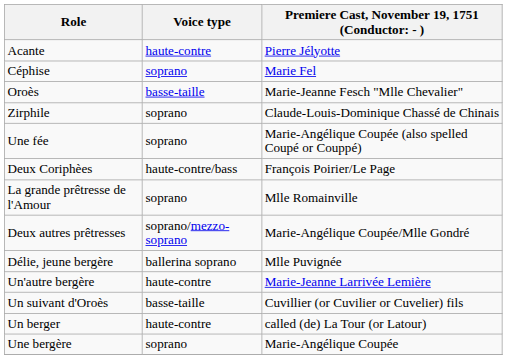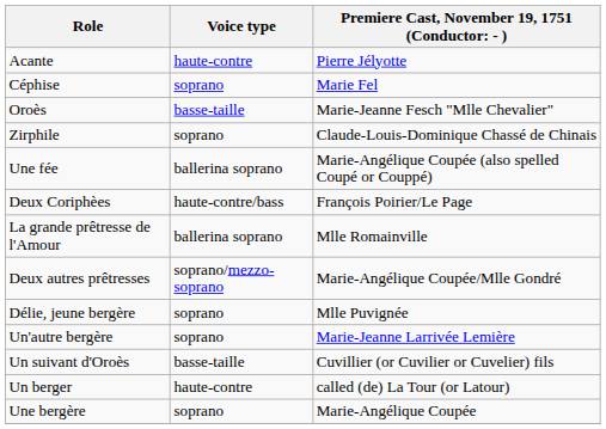Une fée | Voice type: soprano -> ballerina soprano
La grande prêtresse de l'Amour | Voice type: soprano -> ballerina soprano
Délie, jeune bergère | Voice type: ballerina soprano -> soprano
Un'autre bergère | Voice type: haute-contre -> soprano
